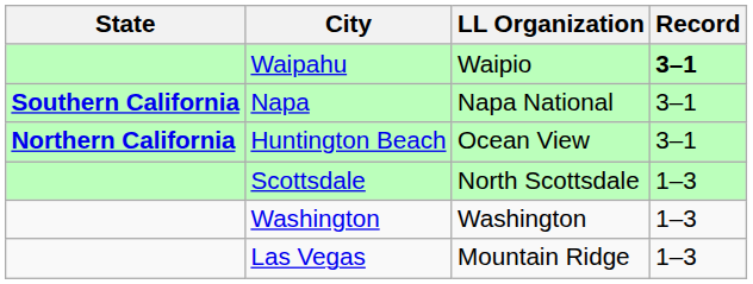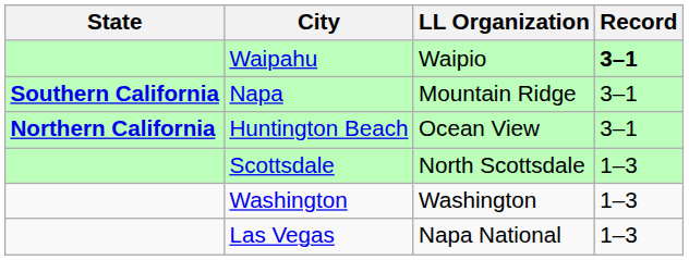Napa | LL Organization: Napa National -> Mountain Ridge
Las Vegas | LL Organization: Mountain Ridge -> Napa National
